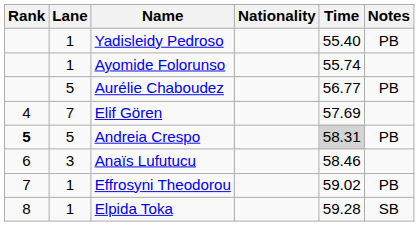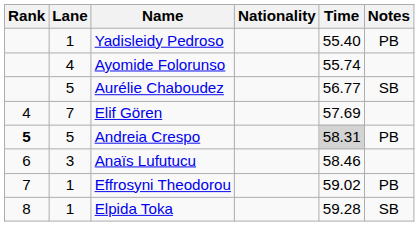Ayomide Folorunso | Lane: 1 -> 4
Aurélie Chaboudez | Notes: PB -> SB
